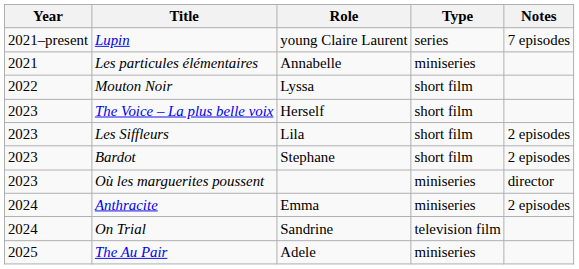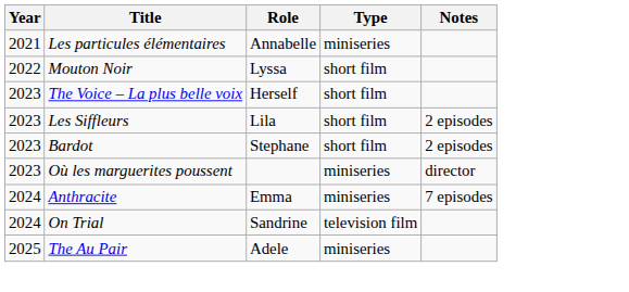- row: 2021–present | Lupin | young Claire Laurent | series | 7 episodes
Anthracite | Notes: 2 episodes -> 7 episodes
